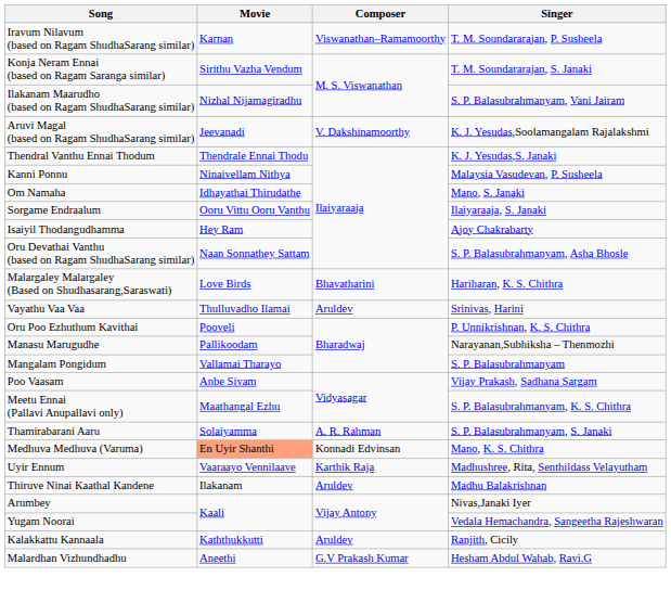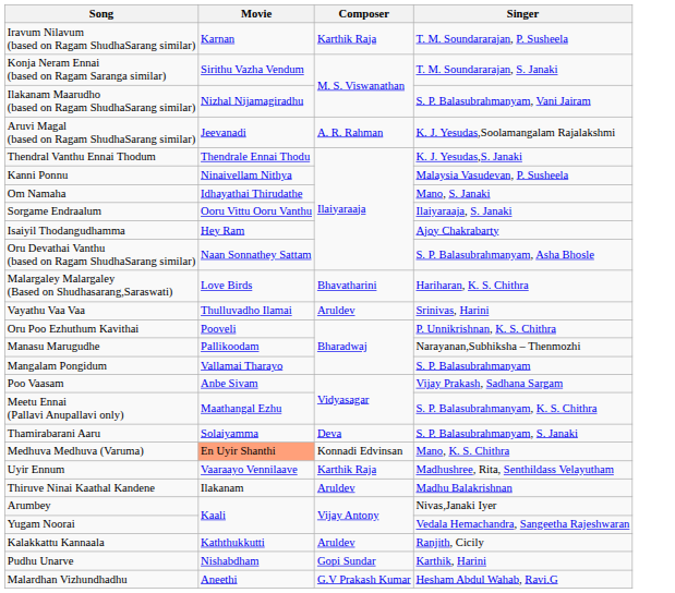Iravum Nilavum (based on Ragam ShudhaSarang similar) | Composer: Viswanathan–Ramamoorthy -> Karthik Raja
Aruvi Magal (based on Ragam ShudhaSarang similar) | Composer: V. Dakshinamoorthy -> A. R. Rahman
Thamirabarani Aaru | Composer: A. R. Rahman -> Deva
+ row: Pudhu Unarve | Nishabdham | Gopi Sundar | Karthik, Harini
